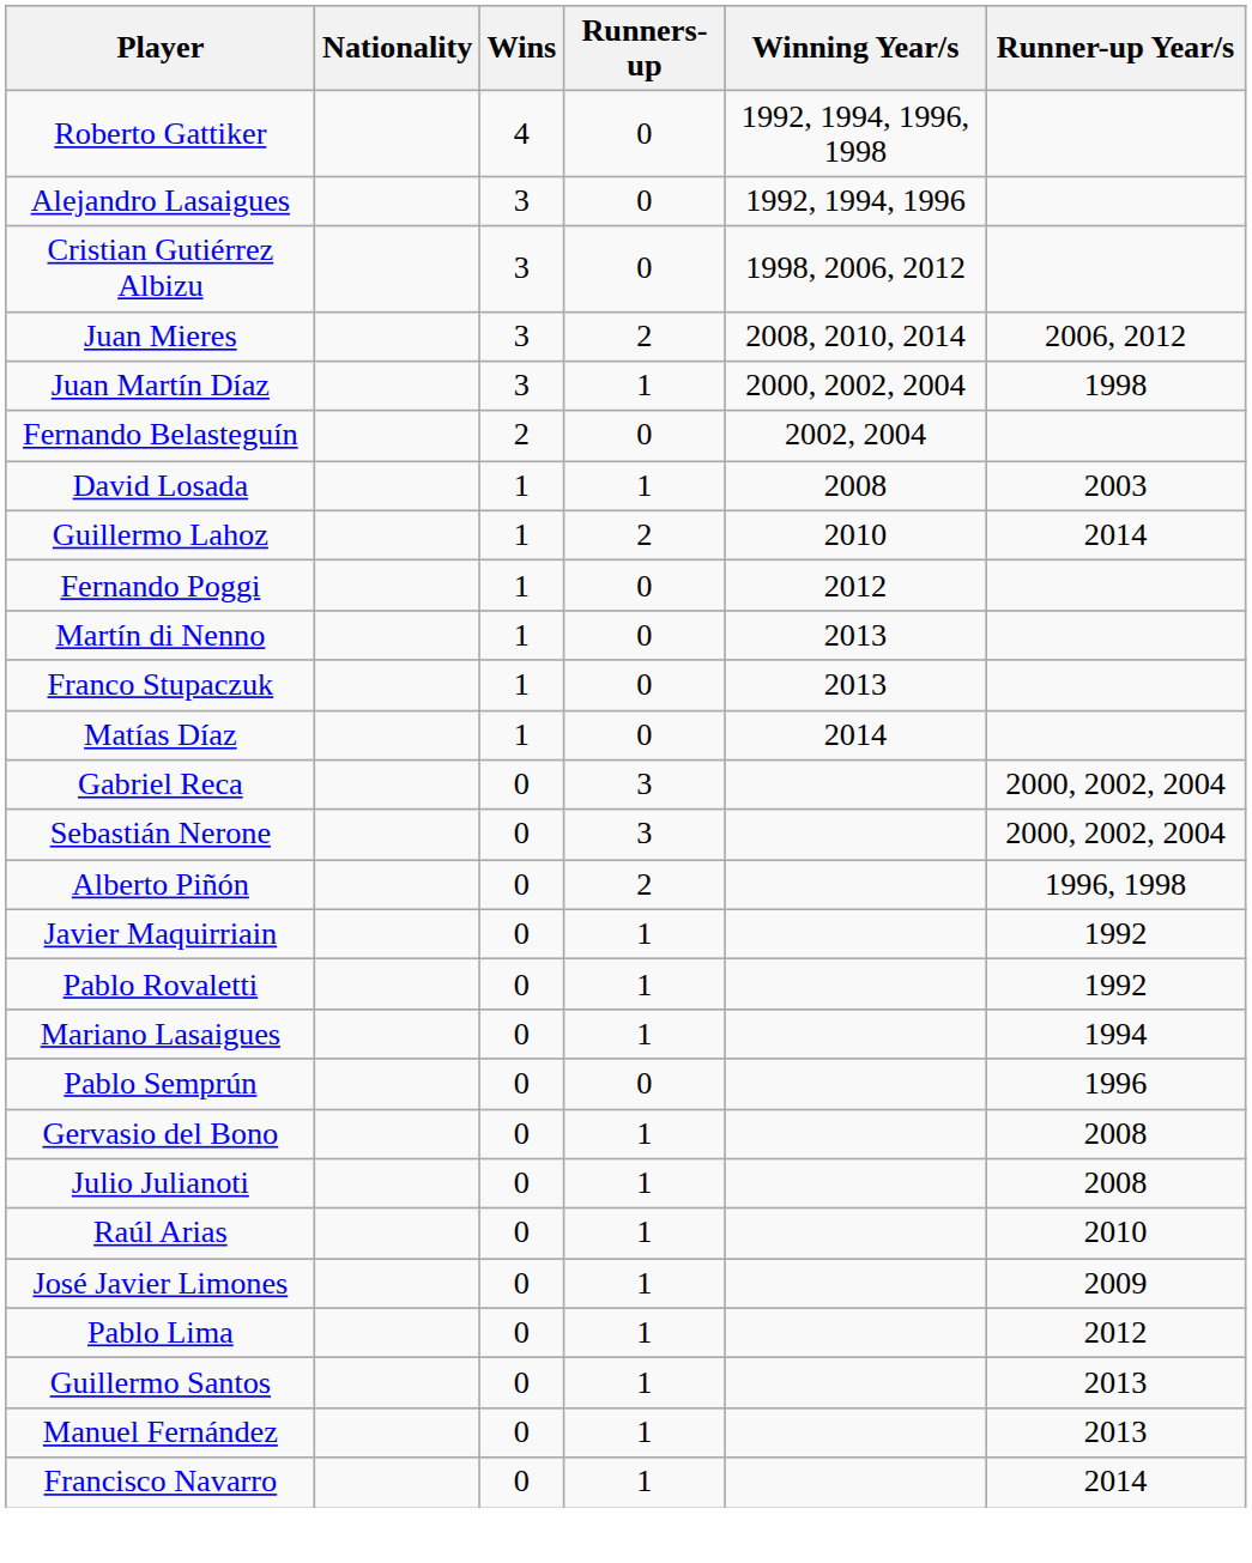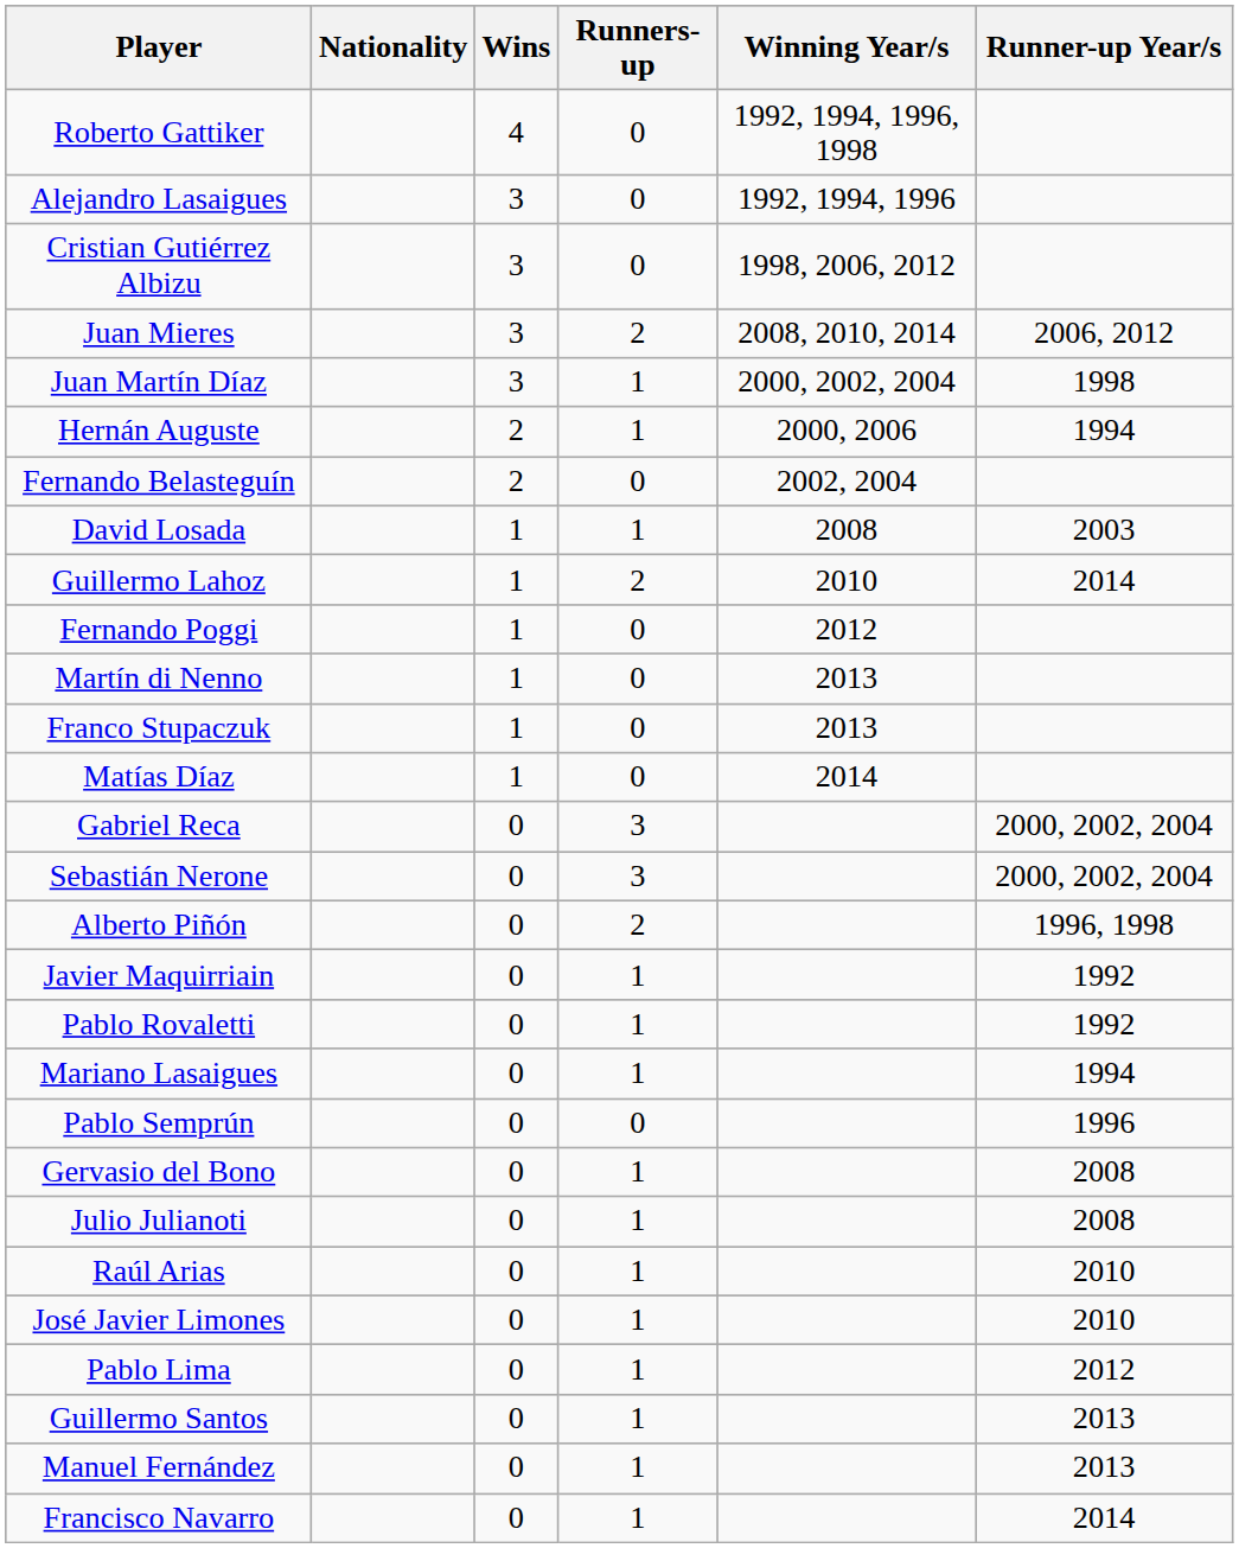+ row: Hernán Auguste | 2 | 1 | 2000, 2006 | 1994
José Javier Limones | Runner-up Year/s: 2009 -> 2010
